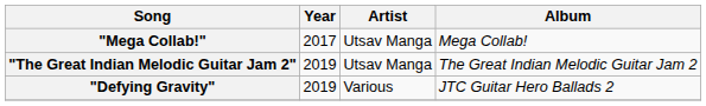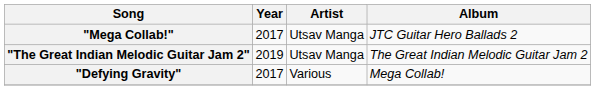"Mega Collab!" | Album: Mega Collab! -> JTC Guitar Hero Ballads 2
"Defying Gravity" | Year: 2019 -> 2017
"Defying Gravity" | Album: JTC Guitar Hero Ballads 2 -> Mega Collab!
